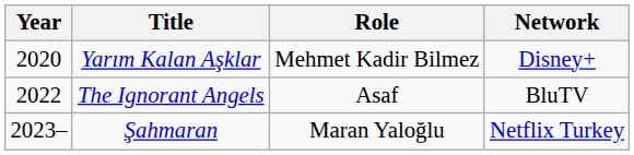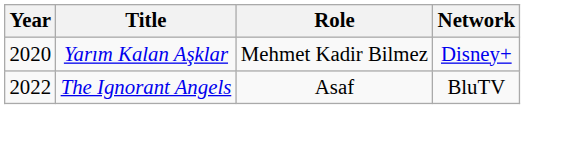- row: 2023– | Şahmaran | Maran Yaloğlu | Netflix Turkey
